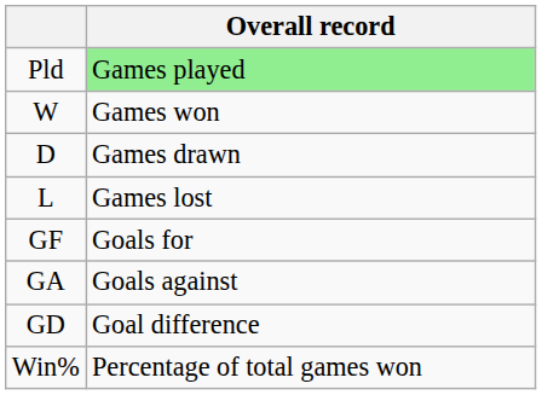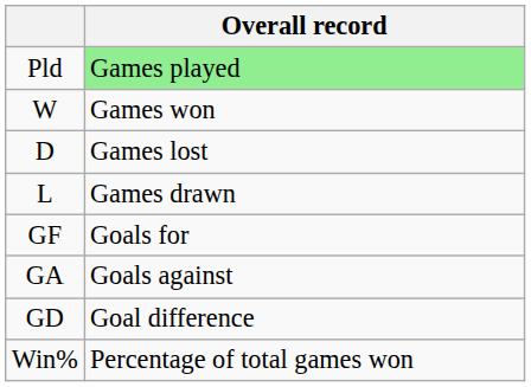D | Overall record: Games drawn -> Games lost
L | Overall record: Games lost -> Games drawn
